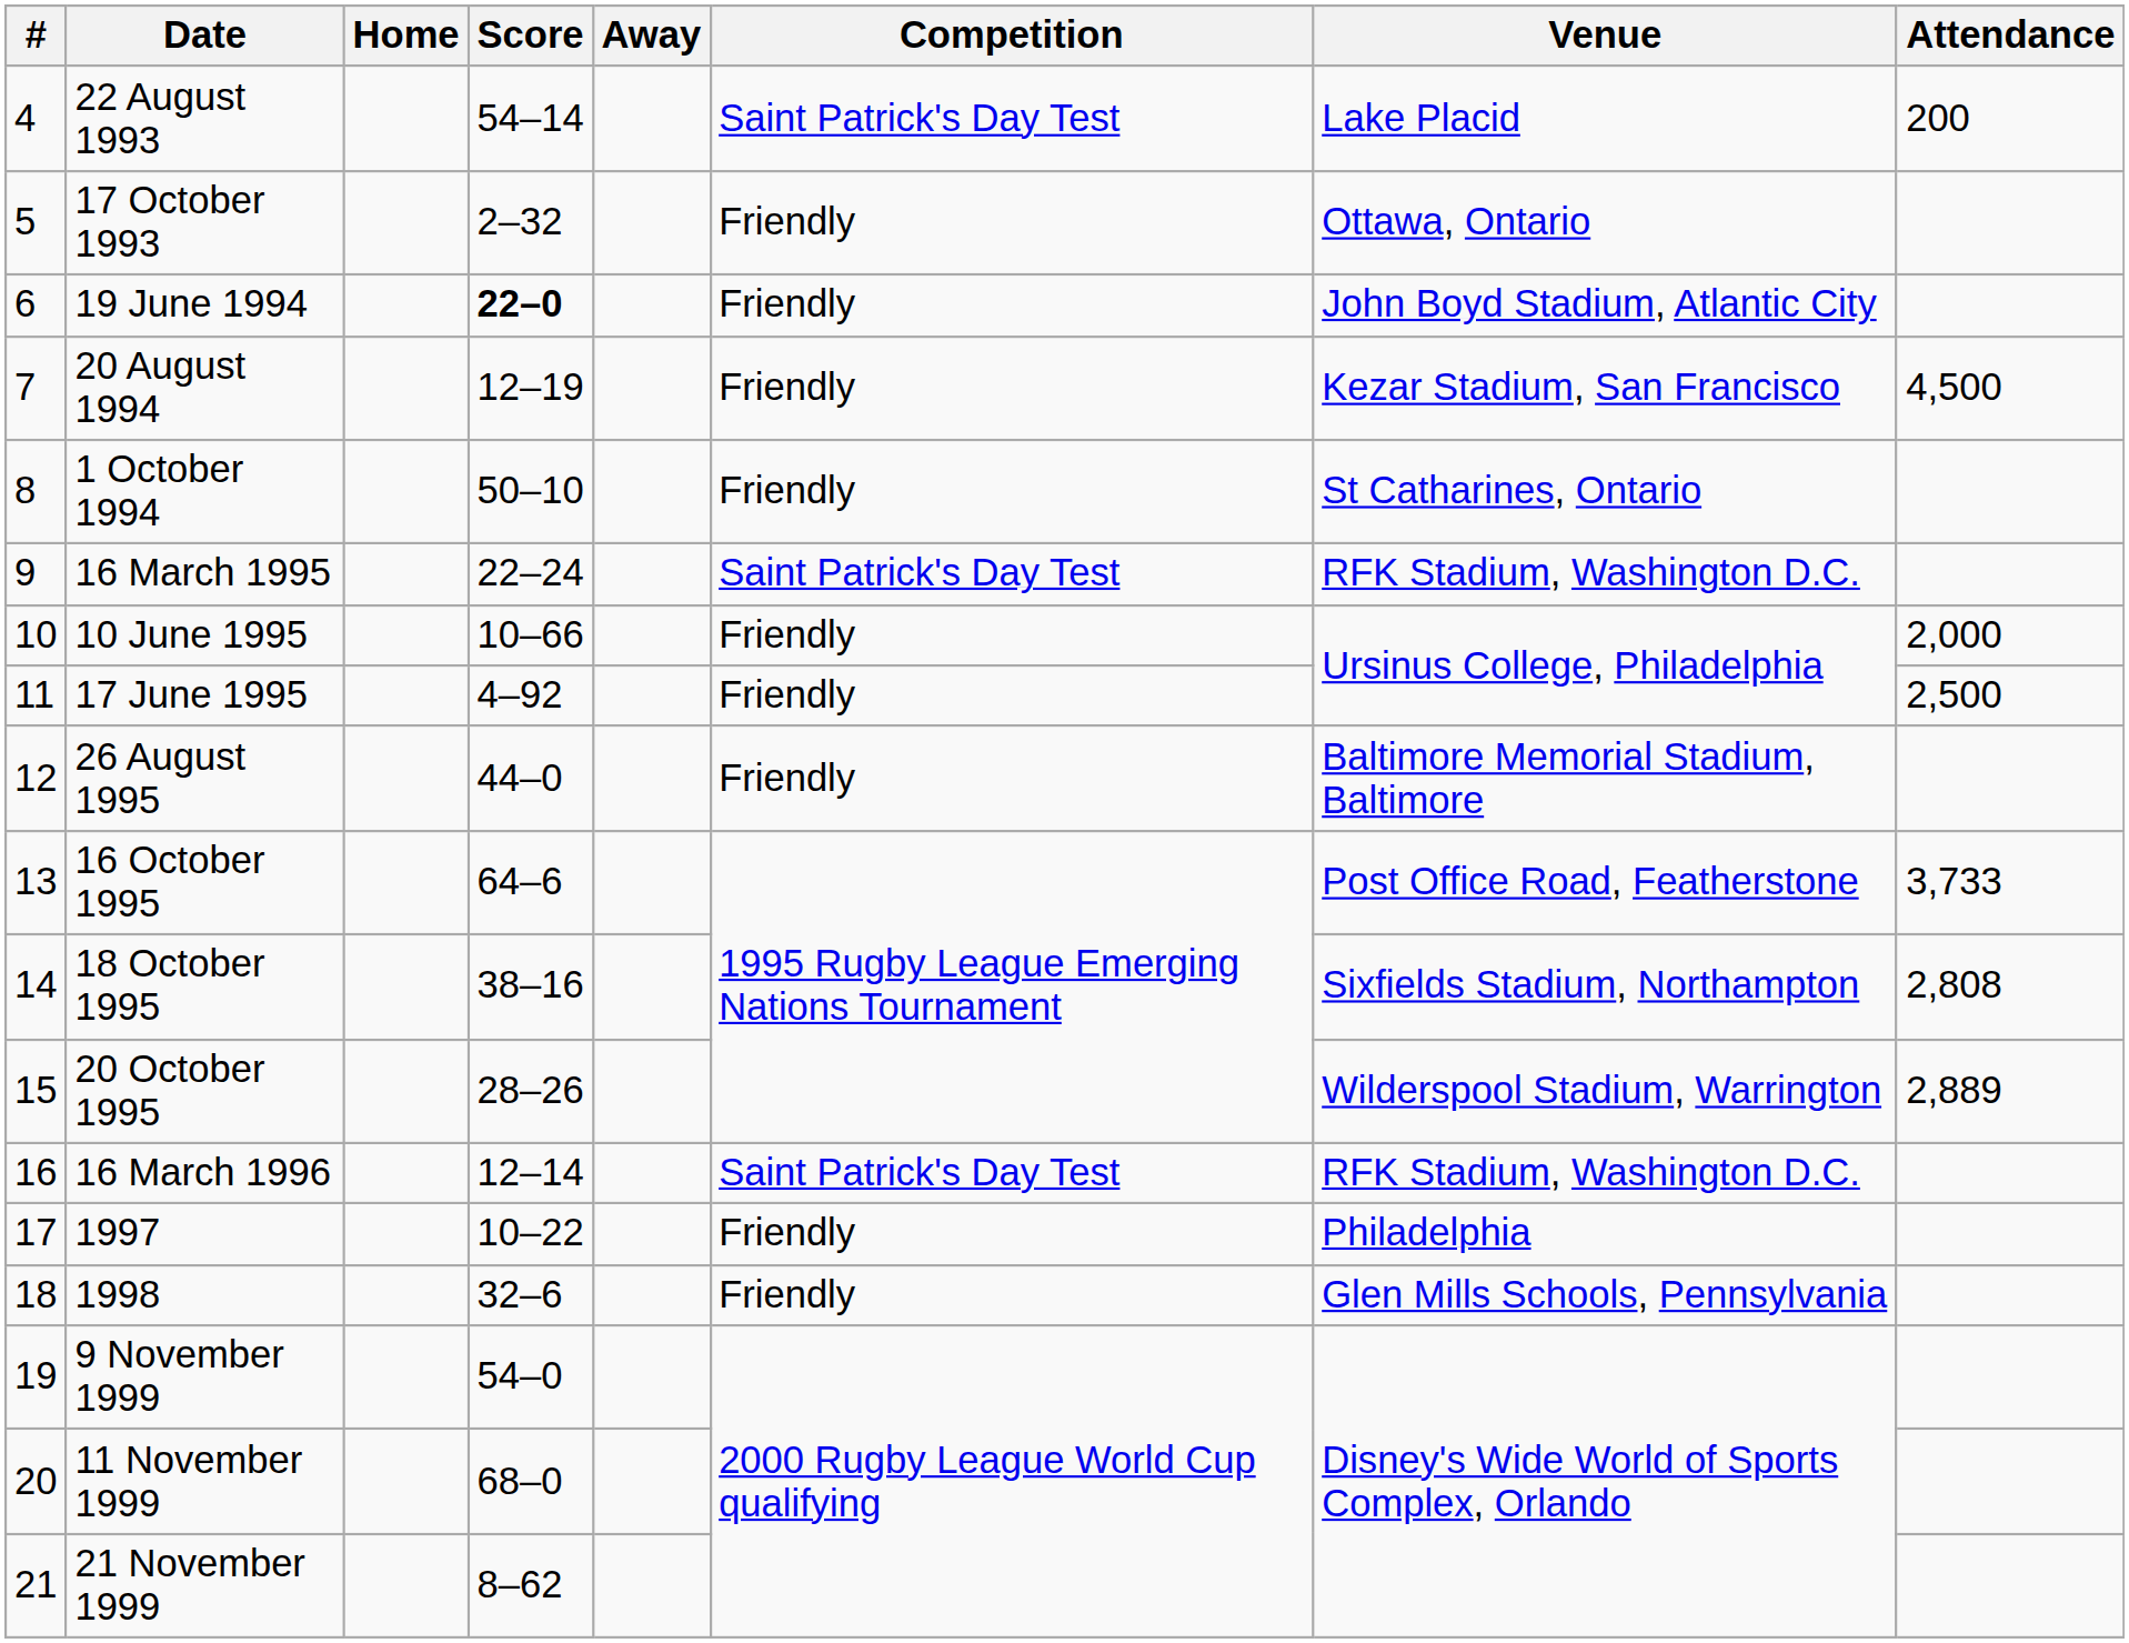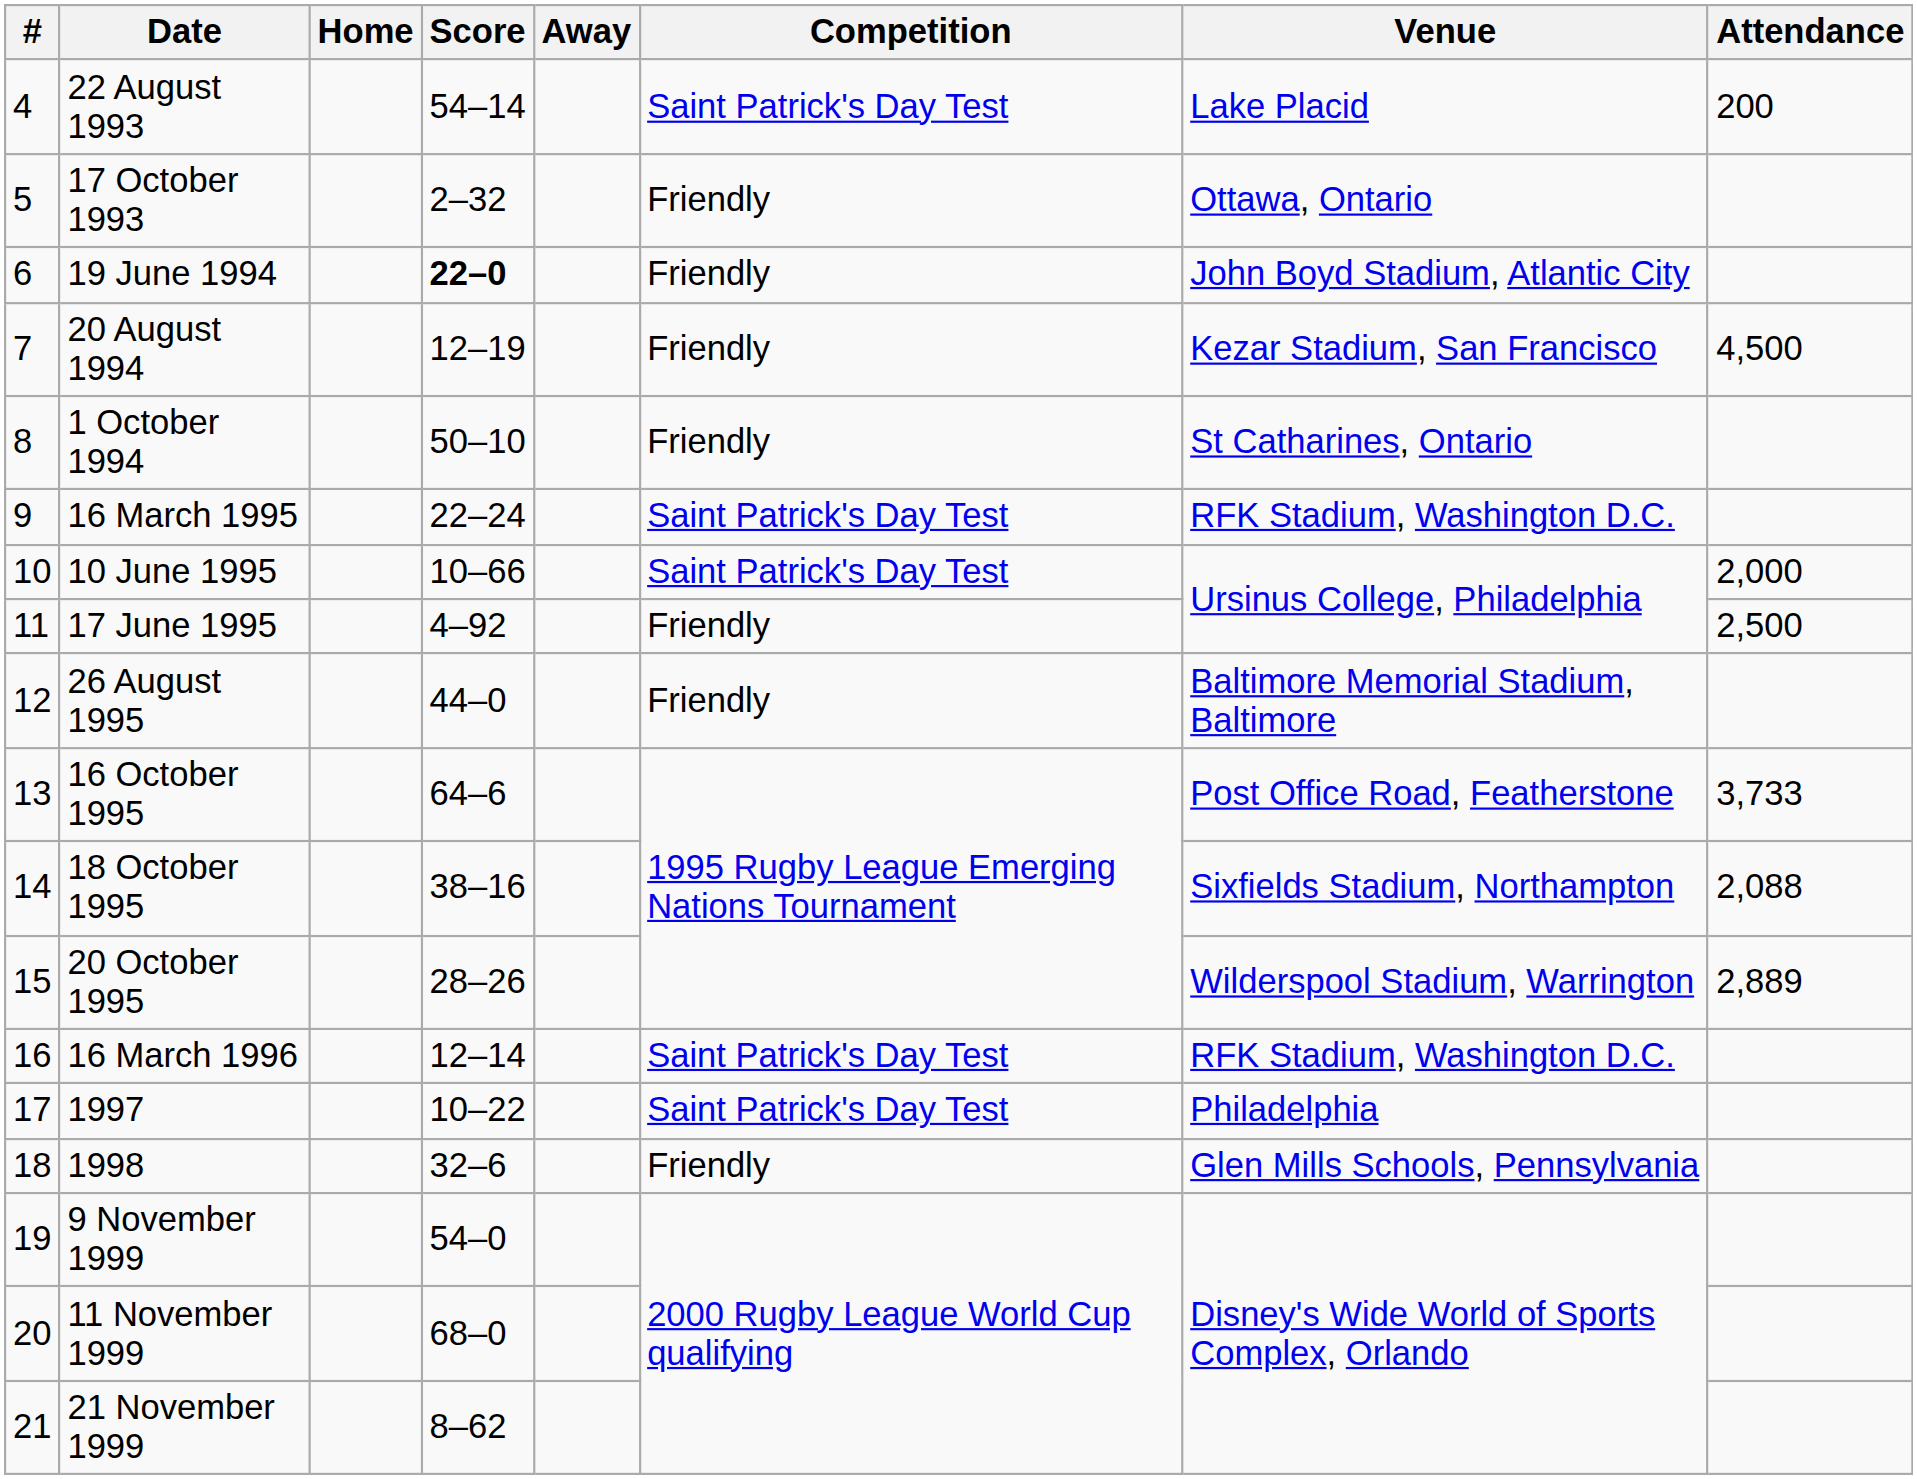10 June 1995 | Competition: Friendly -> Saint Patrick's Day Test
18 October 1995 | Attendance: 2,808 -> 2,088
1997 | Competition: Friendly -> Saint Patrick's Day Test
